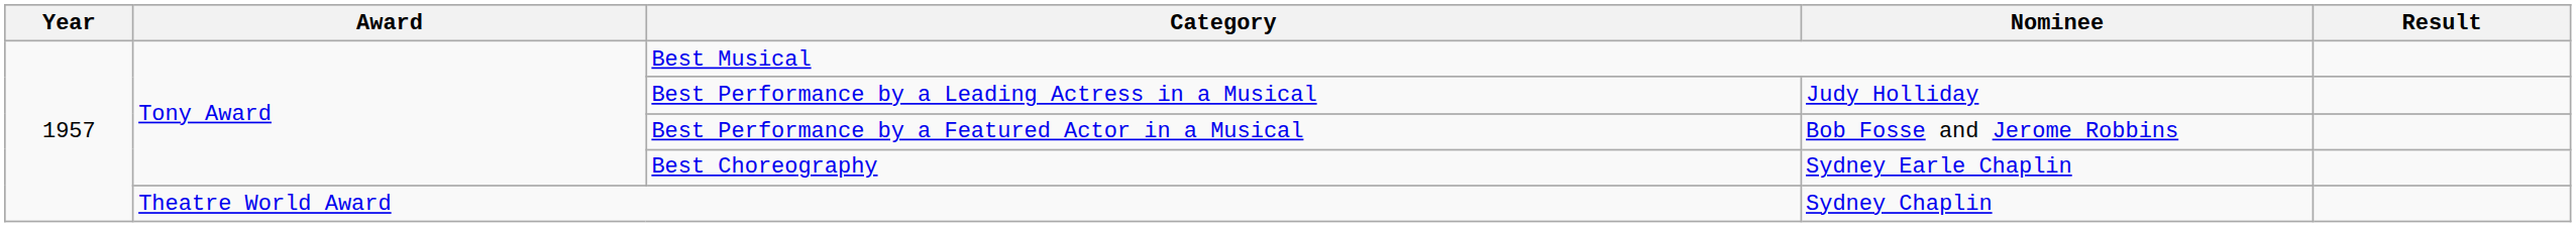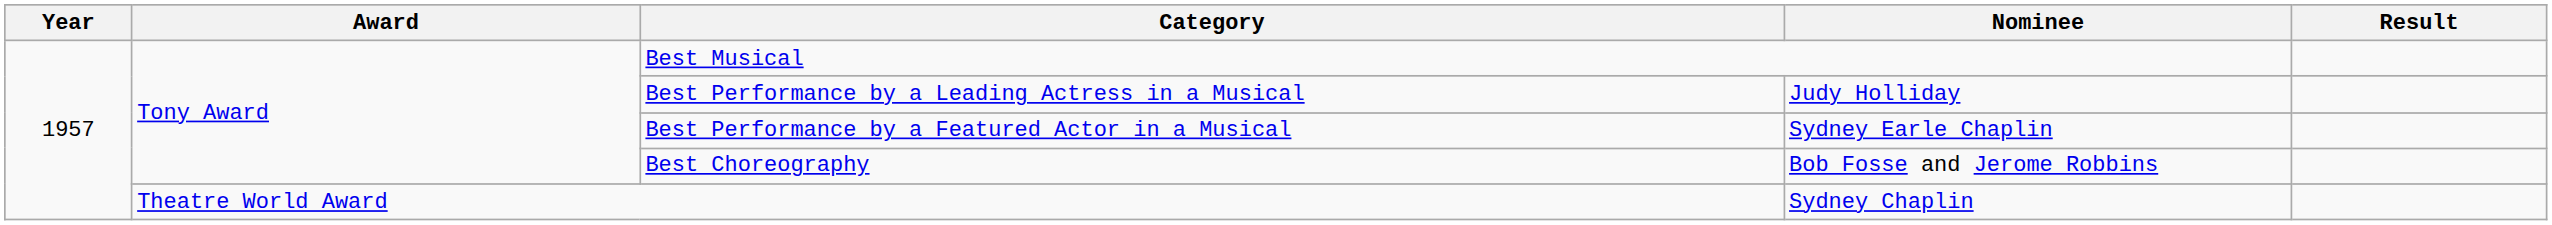Best Performance by a Featured Actor in a Musical | Nominee: Bob Fosse and Jerome Robbins -> Sydney Earle Chaplin
Best Choreography | Nominee: Sydney Earle Chaplin -> Bob Fosse and Jerome Robbins
